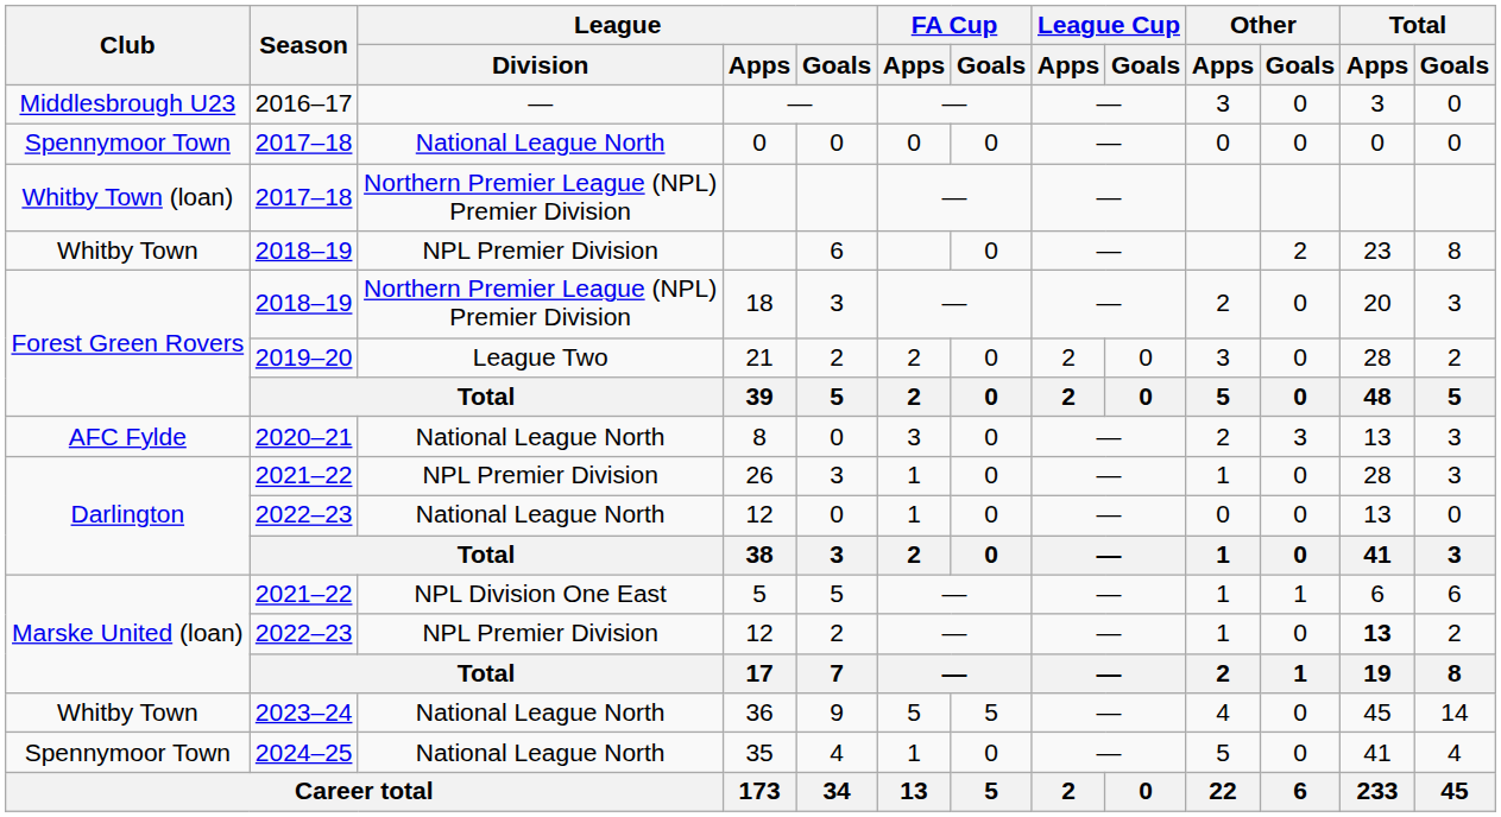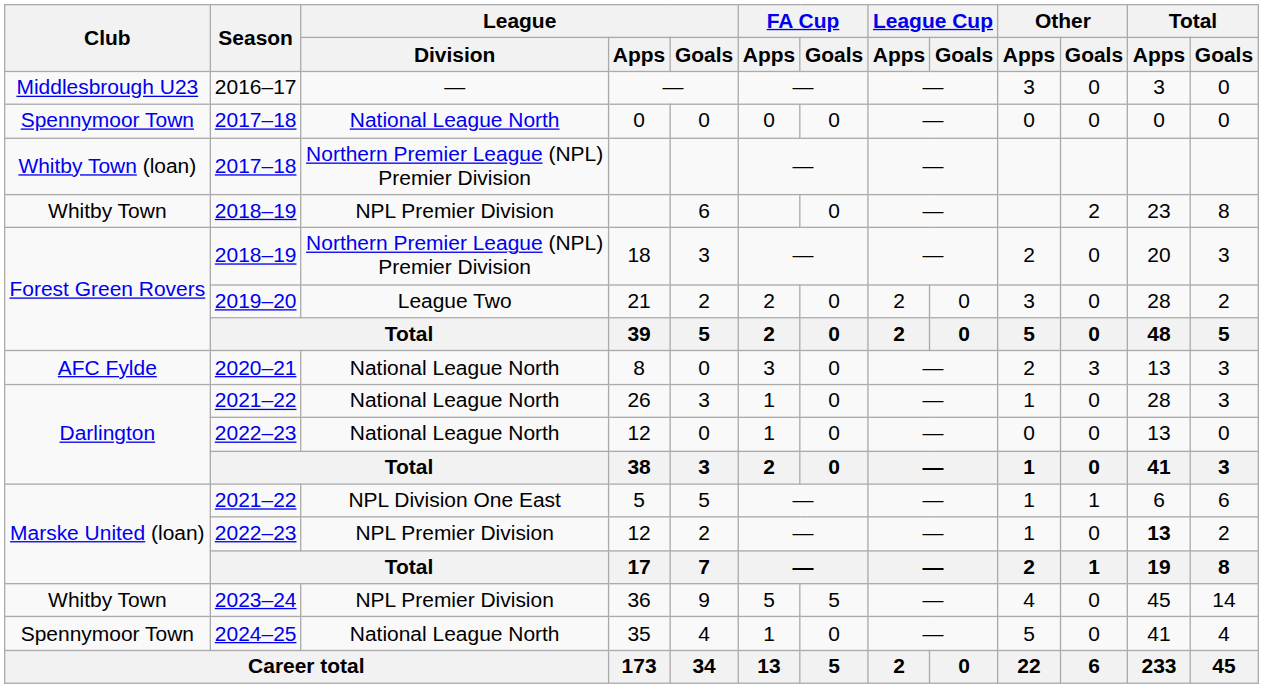26 | League / Division: NPL Premier Division -> National League North
36 | League / Division: National League North -> NPL Premier Division
